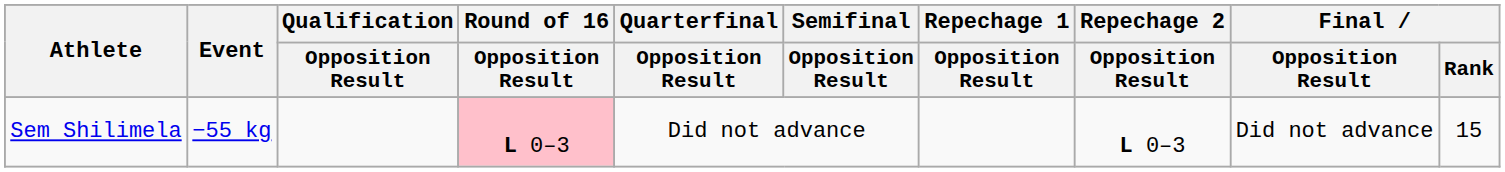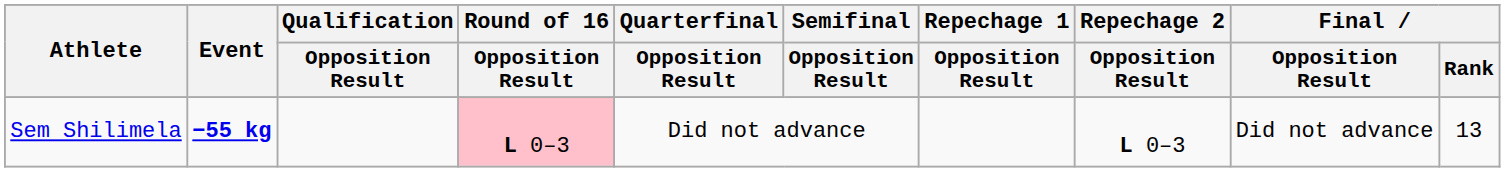Sem Shilimela | Event: normal -> bold
Sem Shilimela | Final / Rank: 15 -> 13
